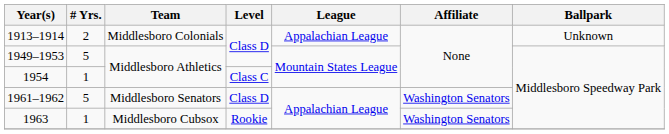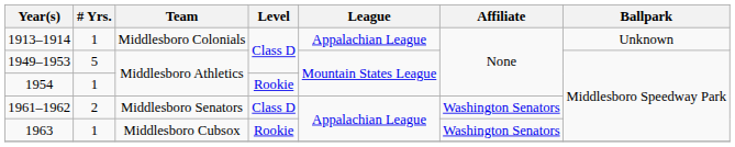1913–1914 | # Yrs.: 2 -> 1
1954 | Level: Class C -> Rookie
1961–1962 | # Yrs.: 5 -> 2
